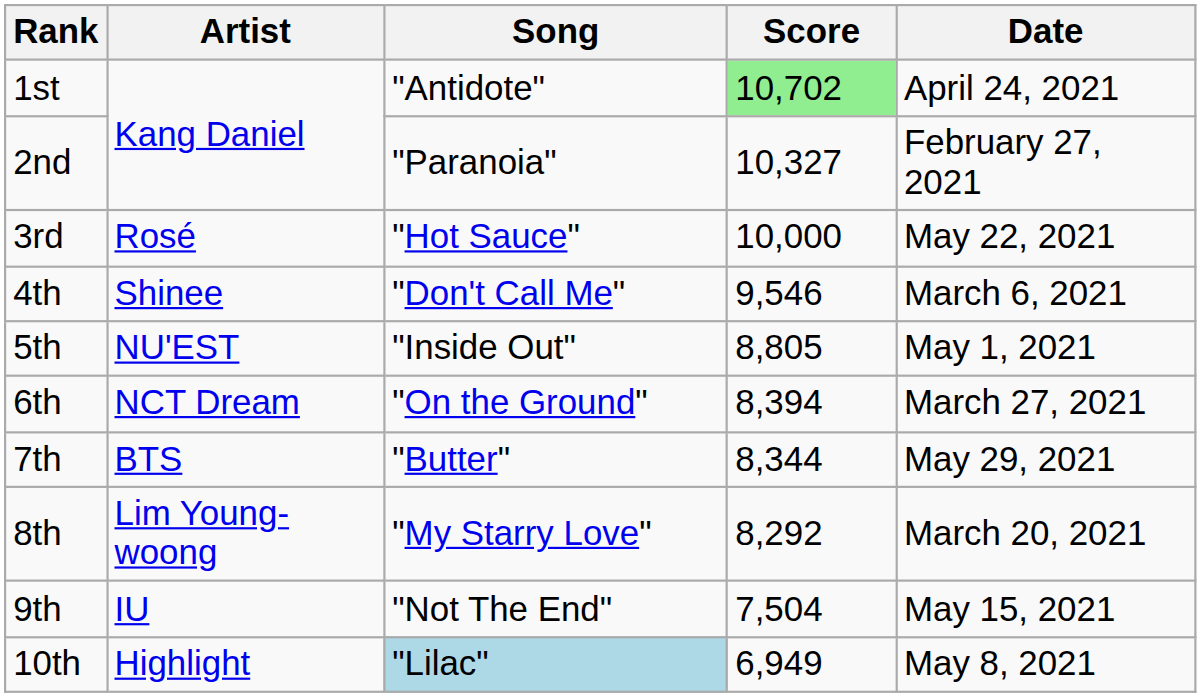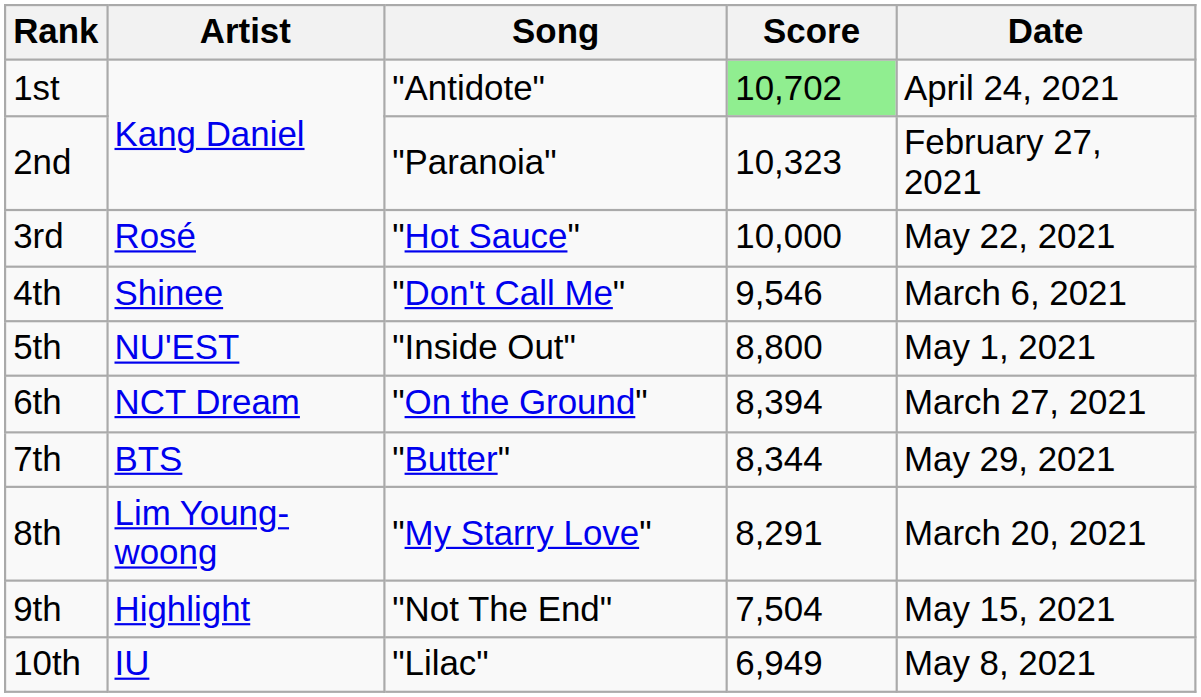2nd | Score: 10,327 -> 10,323
5th | Score: 8,805 -> 8,800
8th | Score: 8,292 -> 8,291
9th | Artist: IU -> Highlight
10th | Artist: Highlight -> IU
10th | Song: lightblue background -> no background
